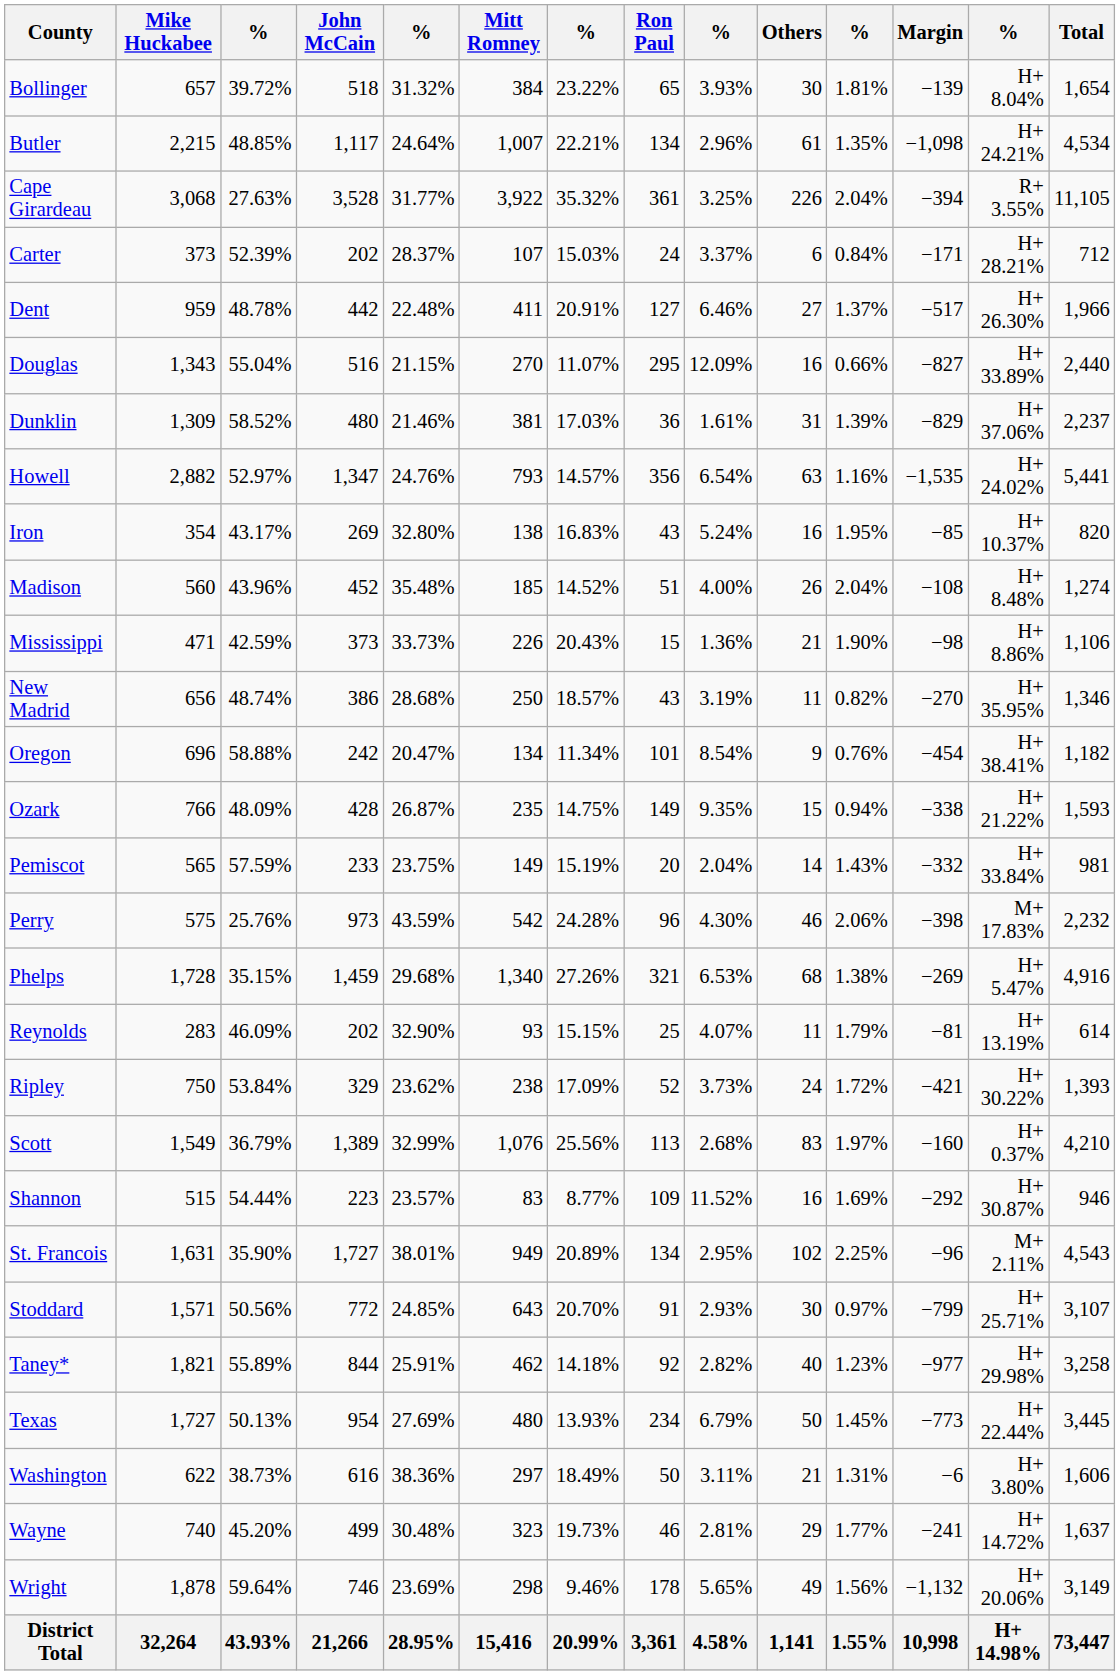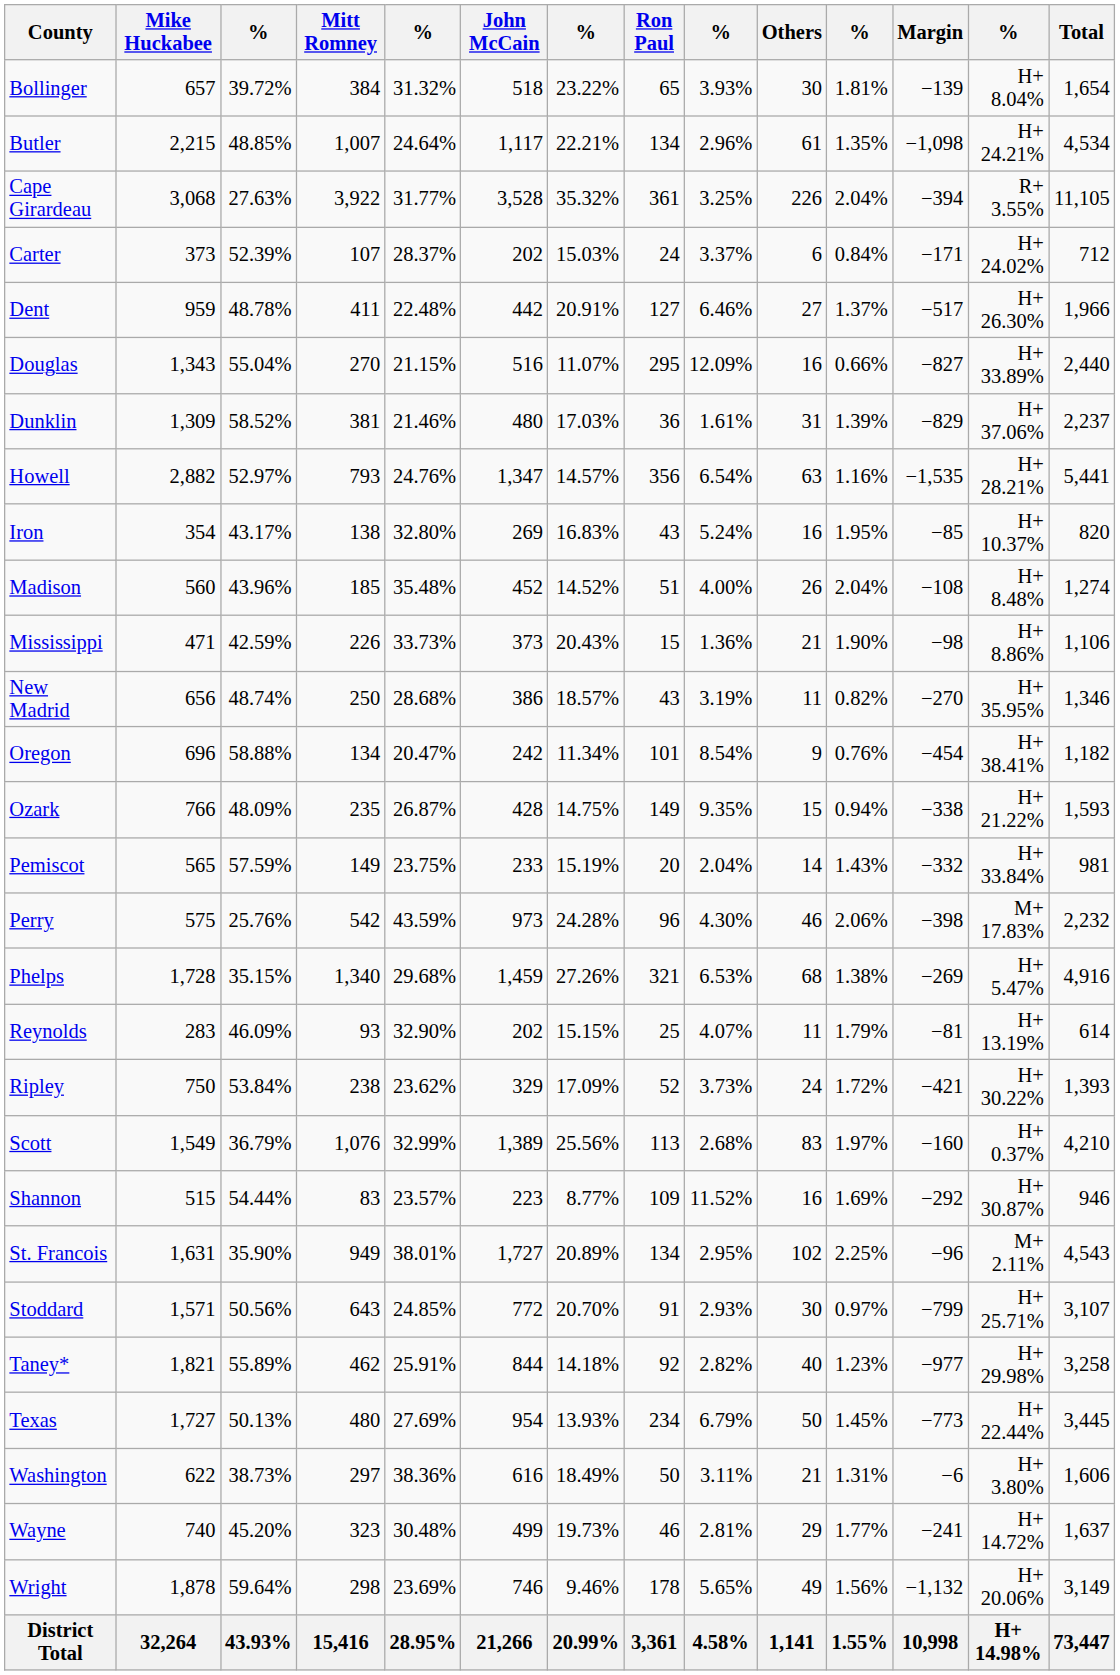columns swapped: John McCain <-> Mitt Romney
Carter | column 13: H+ 28.21% -> H+ 24.02%
Howell | column 13: H+ 24.02% -> H+ 28.21%
